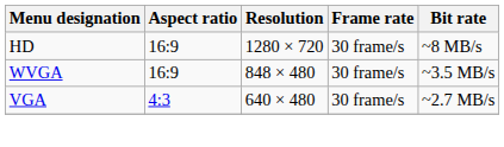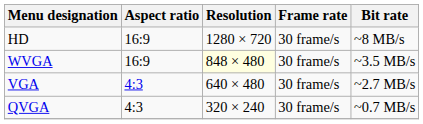WVGA | Resolution: no background -> lightyellow background
+ row: QVGA | 4:3 | 320 × 240 | 30 frame/s | ~0.7 MB/s
